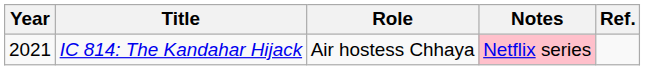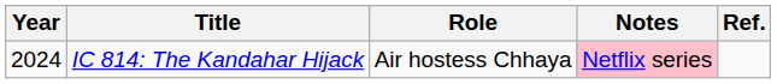IC 814: The Kandahar Hijack | Year: 2021 -> 2024
